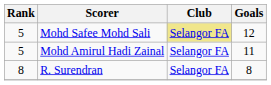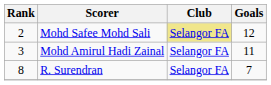Mohd Safee Mohd Sali | Rank: 5 -> 2
Mohd Amirul Hadi Zainal | Rank: 5 -> 3
R. Surendran | Goals: 8 -> 7
